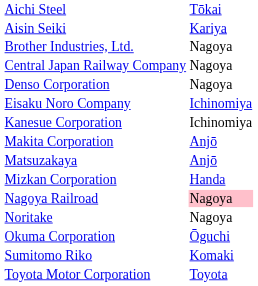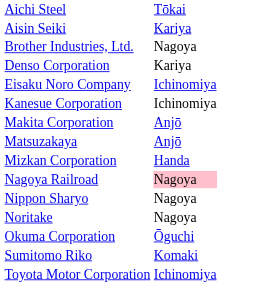- row: Central Japan Railway Company | Nagoya
Denso Corporation | column 2: Nagoya -> Kariya
+ row: Nippon Sharyo | Nagoya
Toyota Motor Corporation | column 2: Toyota -> Ichinomiya
